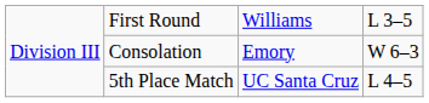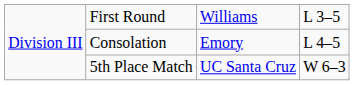Consolation | column 4: W 6–3 -> L 4–5
5th Place Match | column 4: L 4–5 -> W 6–3
